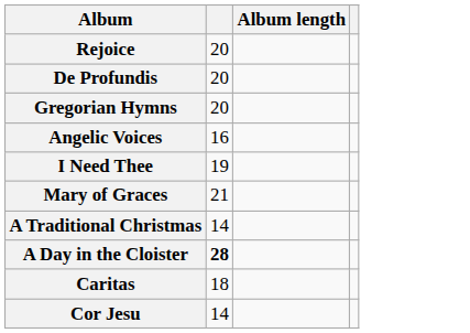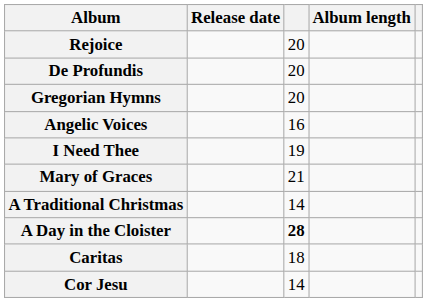+ column: Release date
